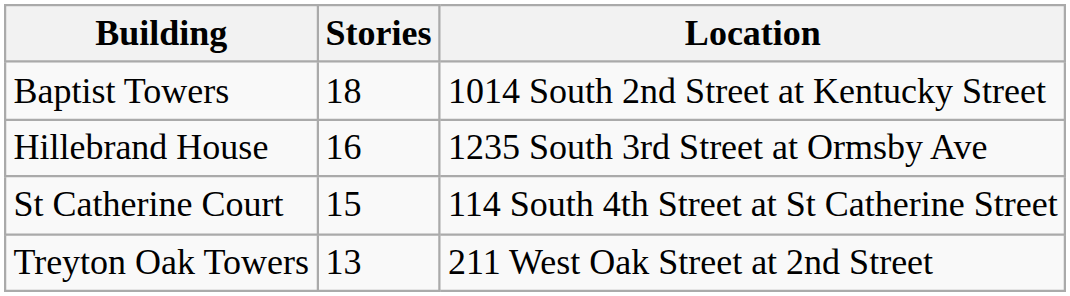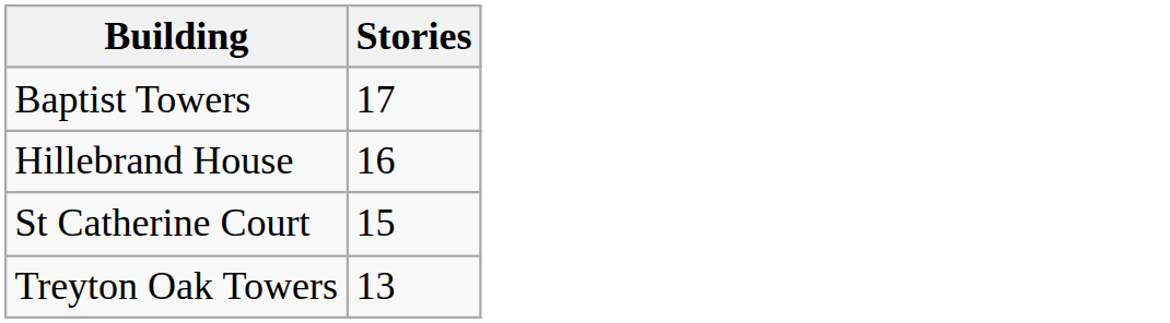- column: Location | 1014 South 2nd Street at Kentucky Street | 1235 South 3rd Street at Ormsby Ave | 114 South 4th Street at St Catherine Street | 211 West Oak Street at 2nd Street
Baptist Towers | Stories: 18 -> 17
